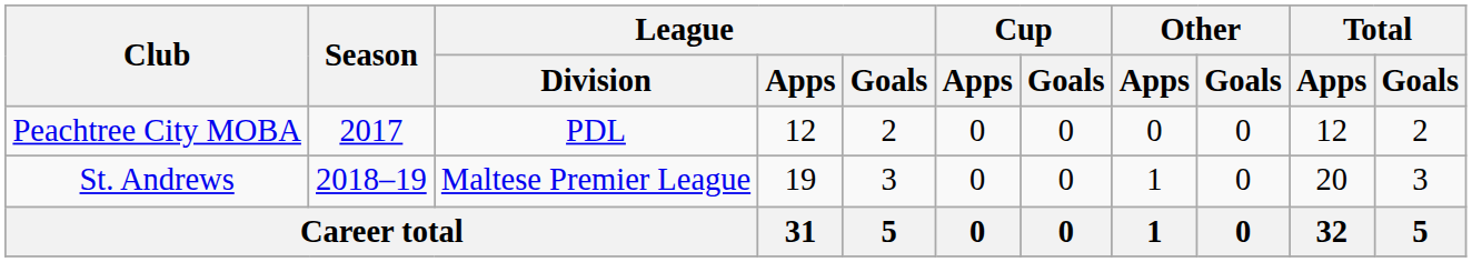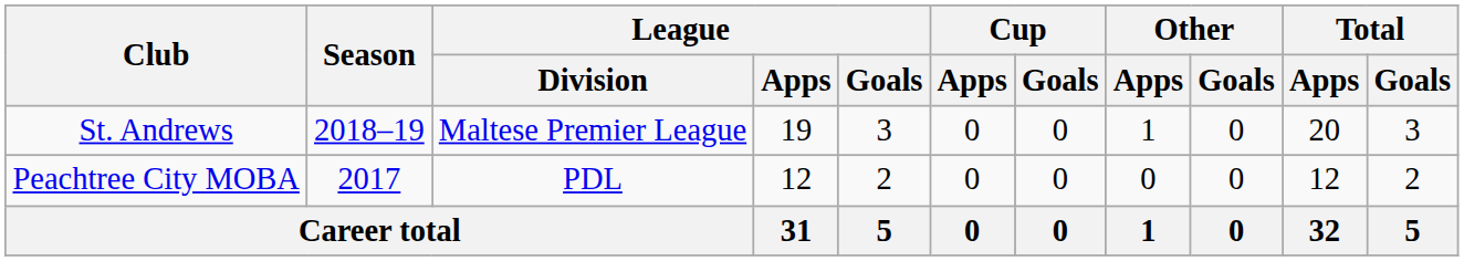rows swapped: Peachtree City MOBA <-> St. Andrews
